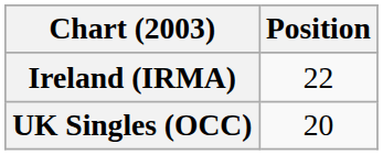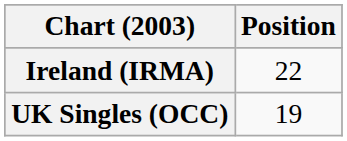UK Singles (OCC) | Position: 20 -> 19
